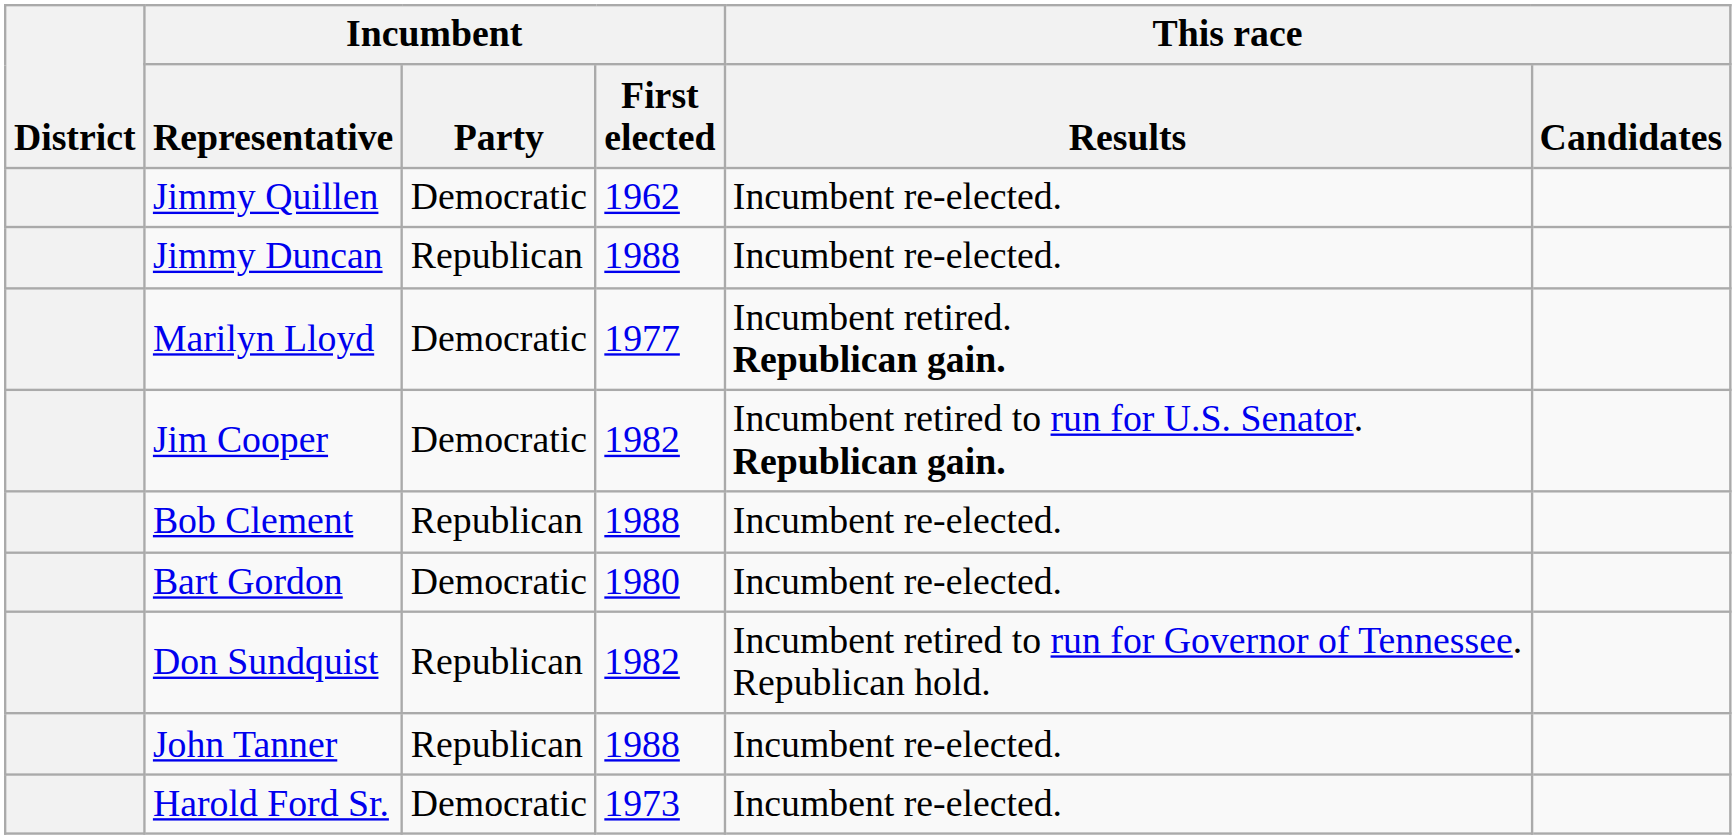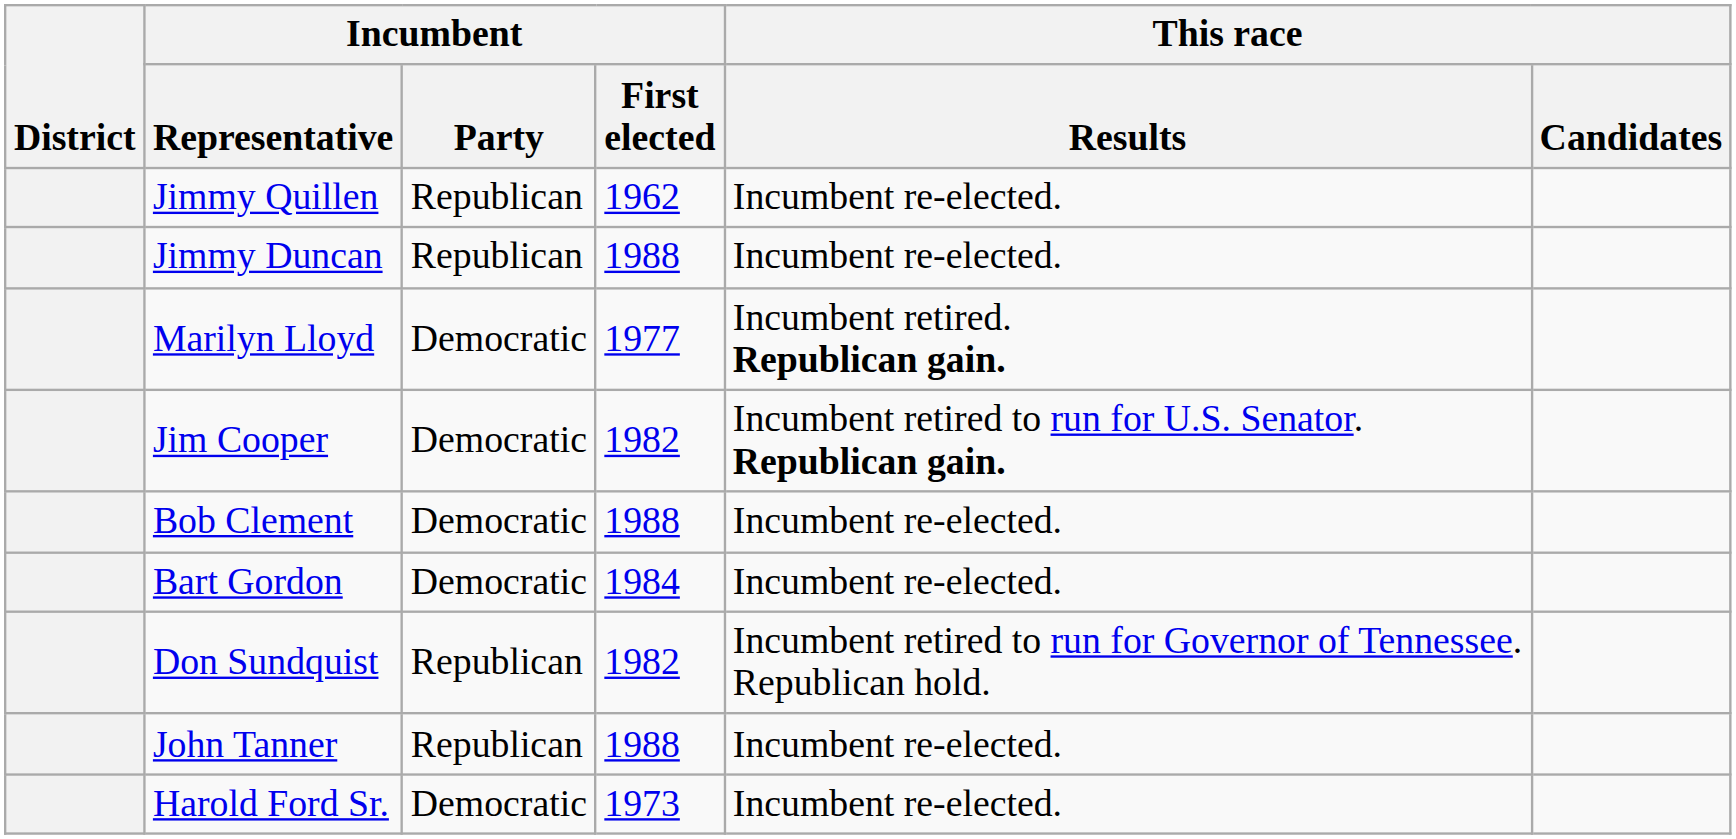Jimmy Quillen | Incumbent / Party: Democratic -> Republican
Bob Clement | Incumbent / Party: Republican -> Democratic
Bart Gordon | Incumbent / First elected: 1980 -> 1984
